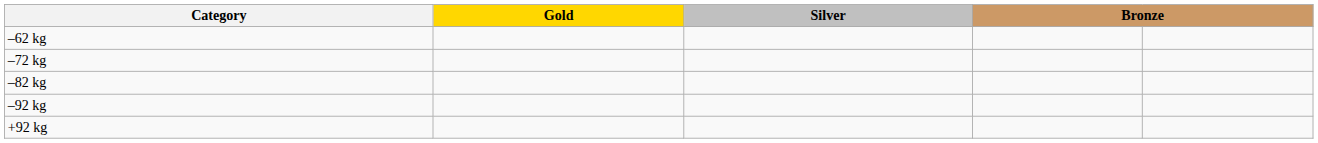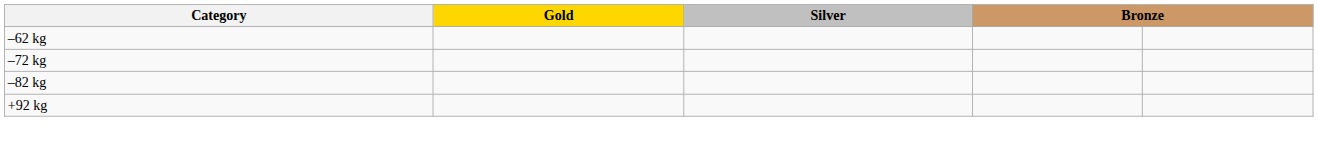- row: –92 kg
